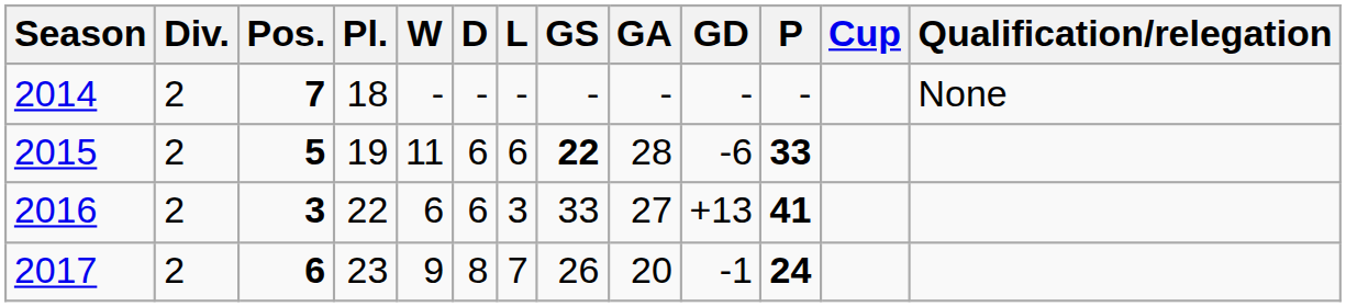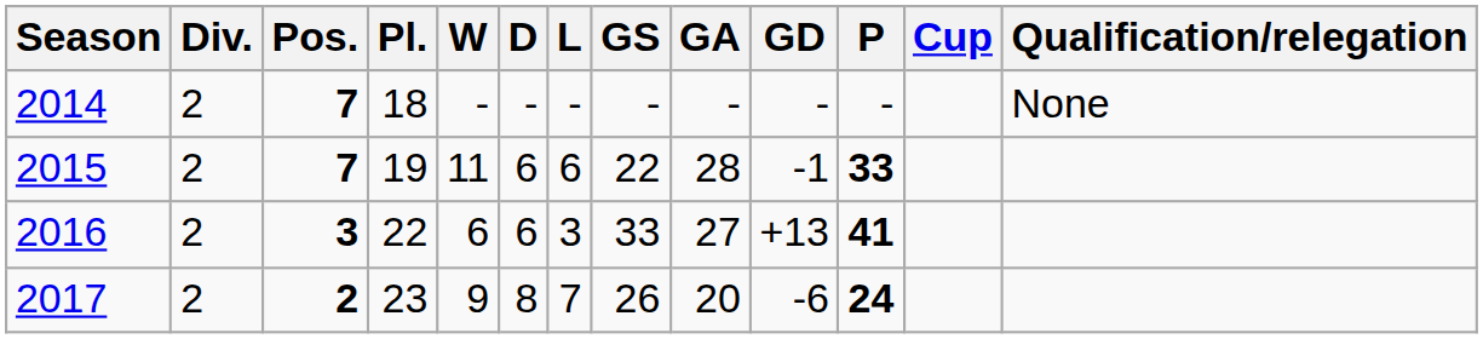2015 | Pos.: 5 -> 7
2015 | GS: bold -> normal
2015 | GD: -6 -> -1
2017 | Pos.: 6 -> 2
2017 | GD: -1 -> -6
